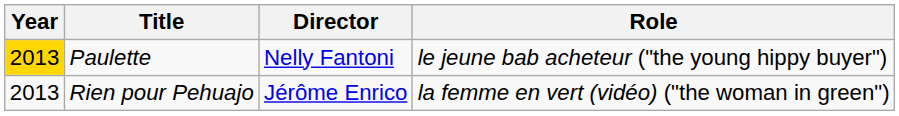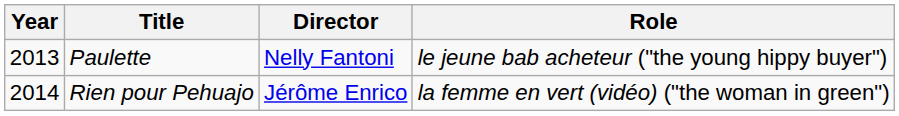Paulette | Year: gold background -> no background
Rien pour Pehuajo | Year: 2013 -> 2014
